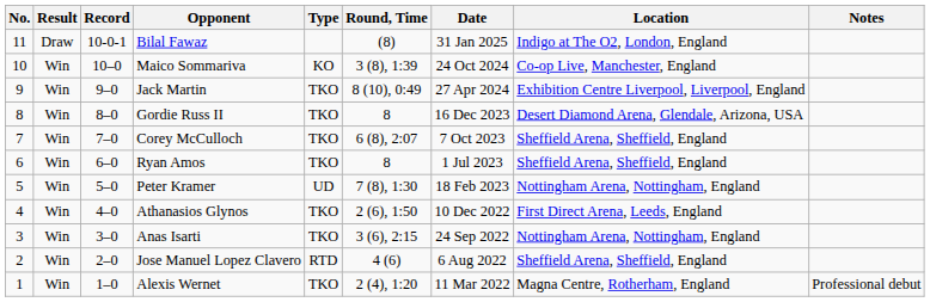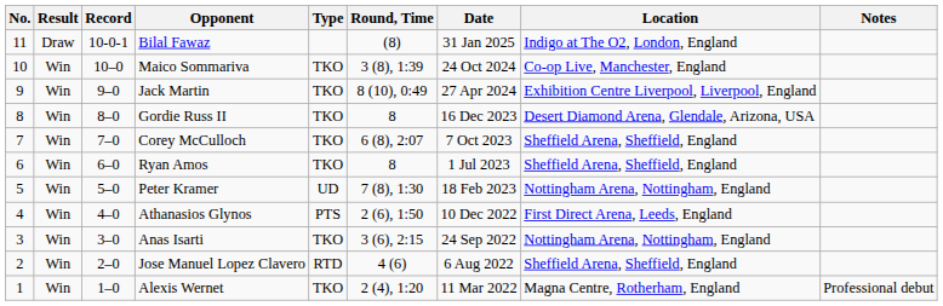Maico Sommariva | Type: KO -> TKO
Athanasios Glynos | Type: TKO -> PTS
